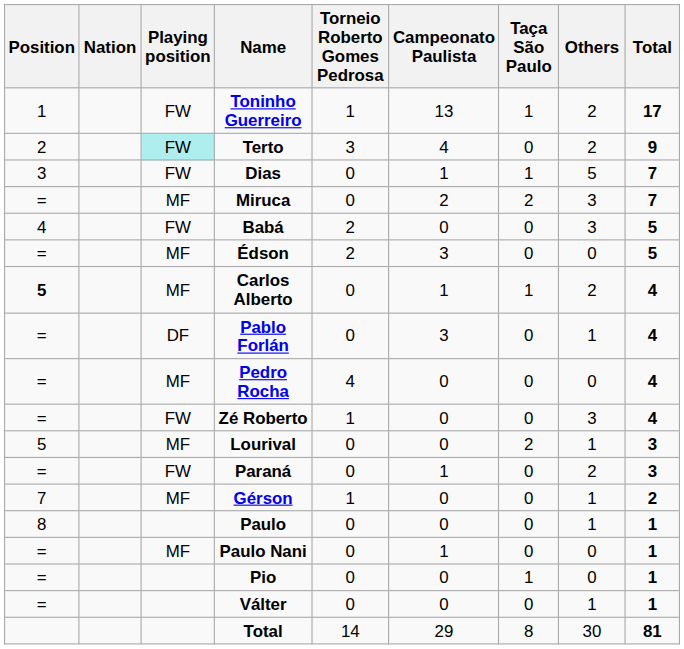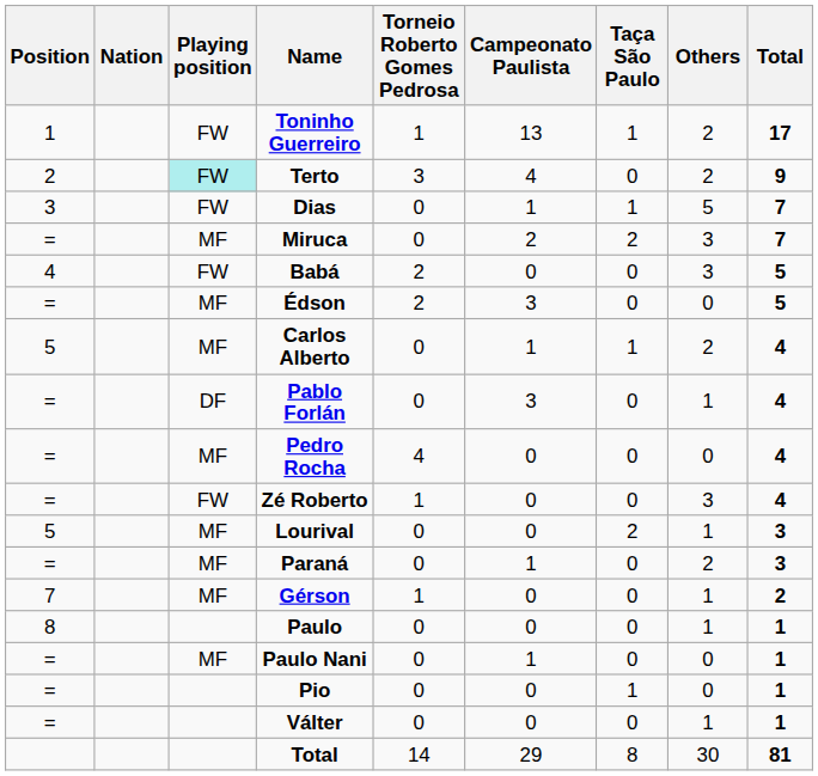Carlos Alberto | Position: bold -> normal
Paraná | Playing position: FW -> MF
